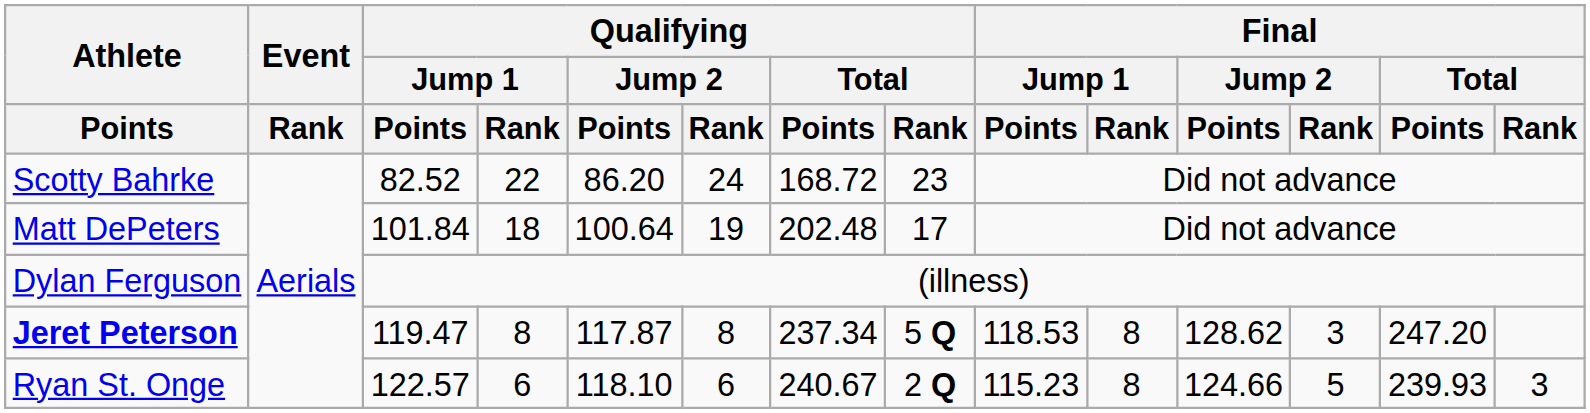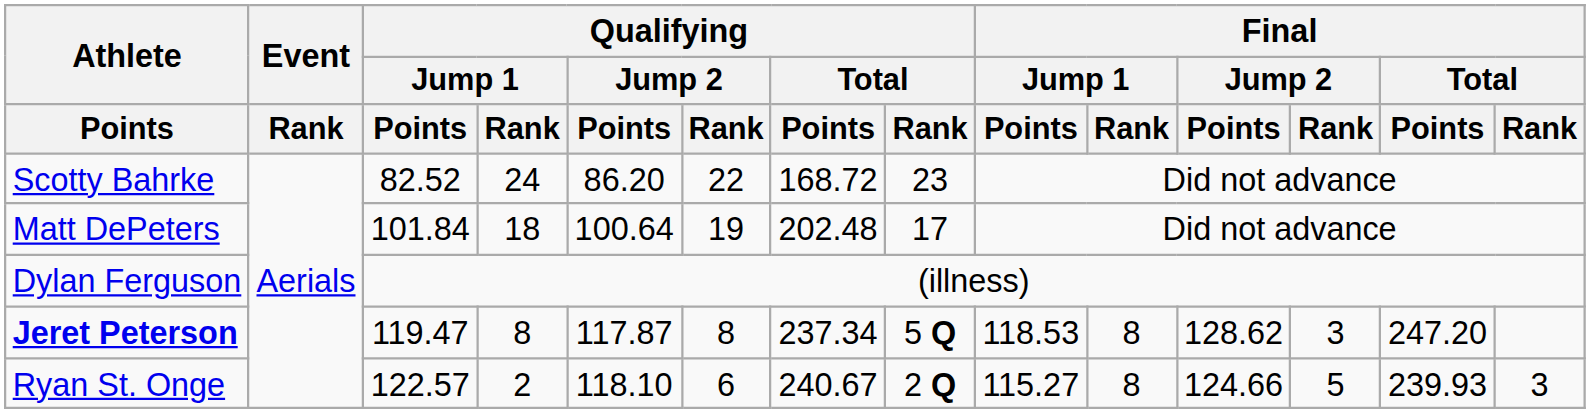Scotty Bahrke | Qualifying / Jump 1 / Rank: 22 -> 24
Scotty Bahrke | Qualifying / Jump 2 / Rank: 24 -> 22
Ryan St. Onge | Qualifying / Jump 1 / Rank: 6 -> 2
Ryan St. Onge | Final / Jump 1 / Points: 115.23 -> 115.27
